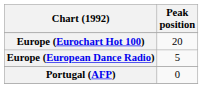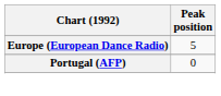- row: Europe (Eurochart Hot 100) | 20
